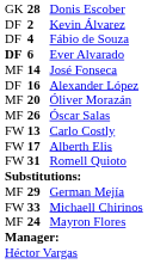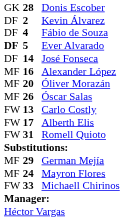Ever Alvarado | column 2: 6 -> 5
José Fonseca | column 1: MF -> DF
Alexander López | column 1: DF -> MF
rows swapped: Mayron Flores <-> Michaell Chirinos
